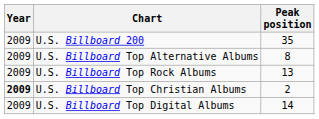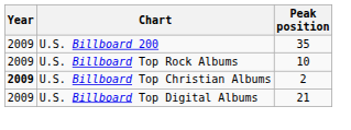- row: 2009 | U.S. Billboard Top Alternative Albums | 8
U.S. Billboard Top Rock Albums | Peak position: 13 -> 10
U.S. Billboard Top Digital Albums | Peak position: 14 -> 21
